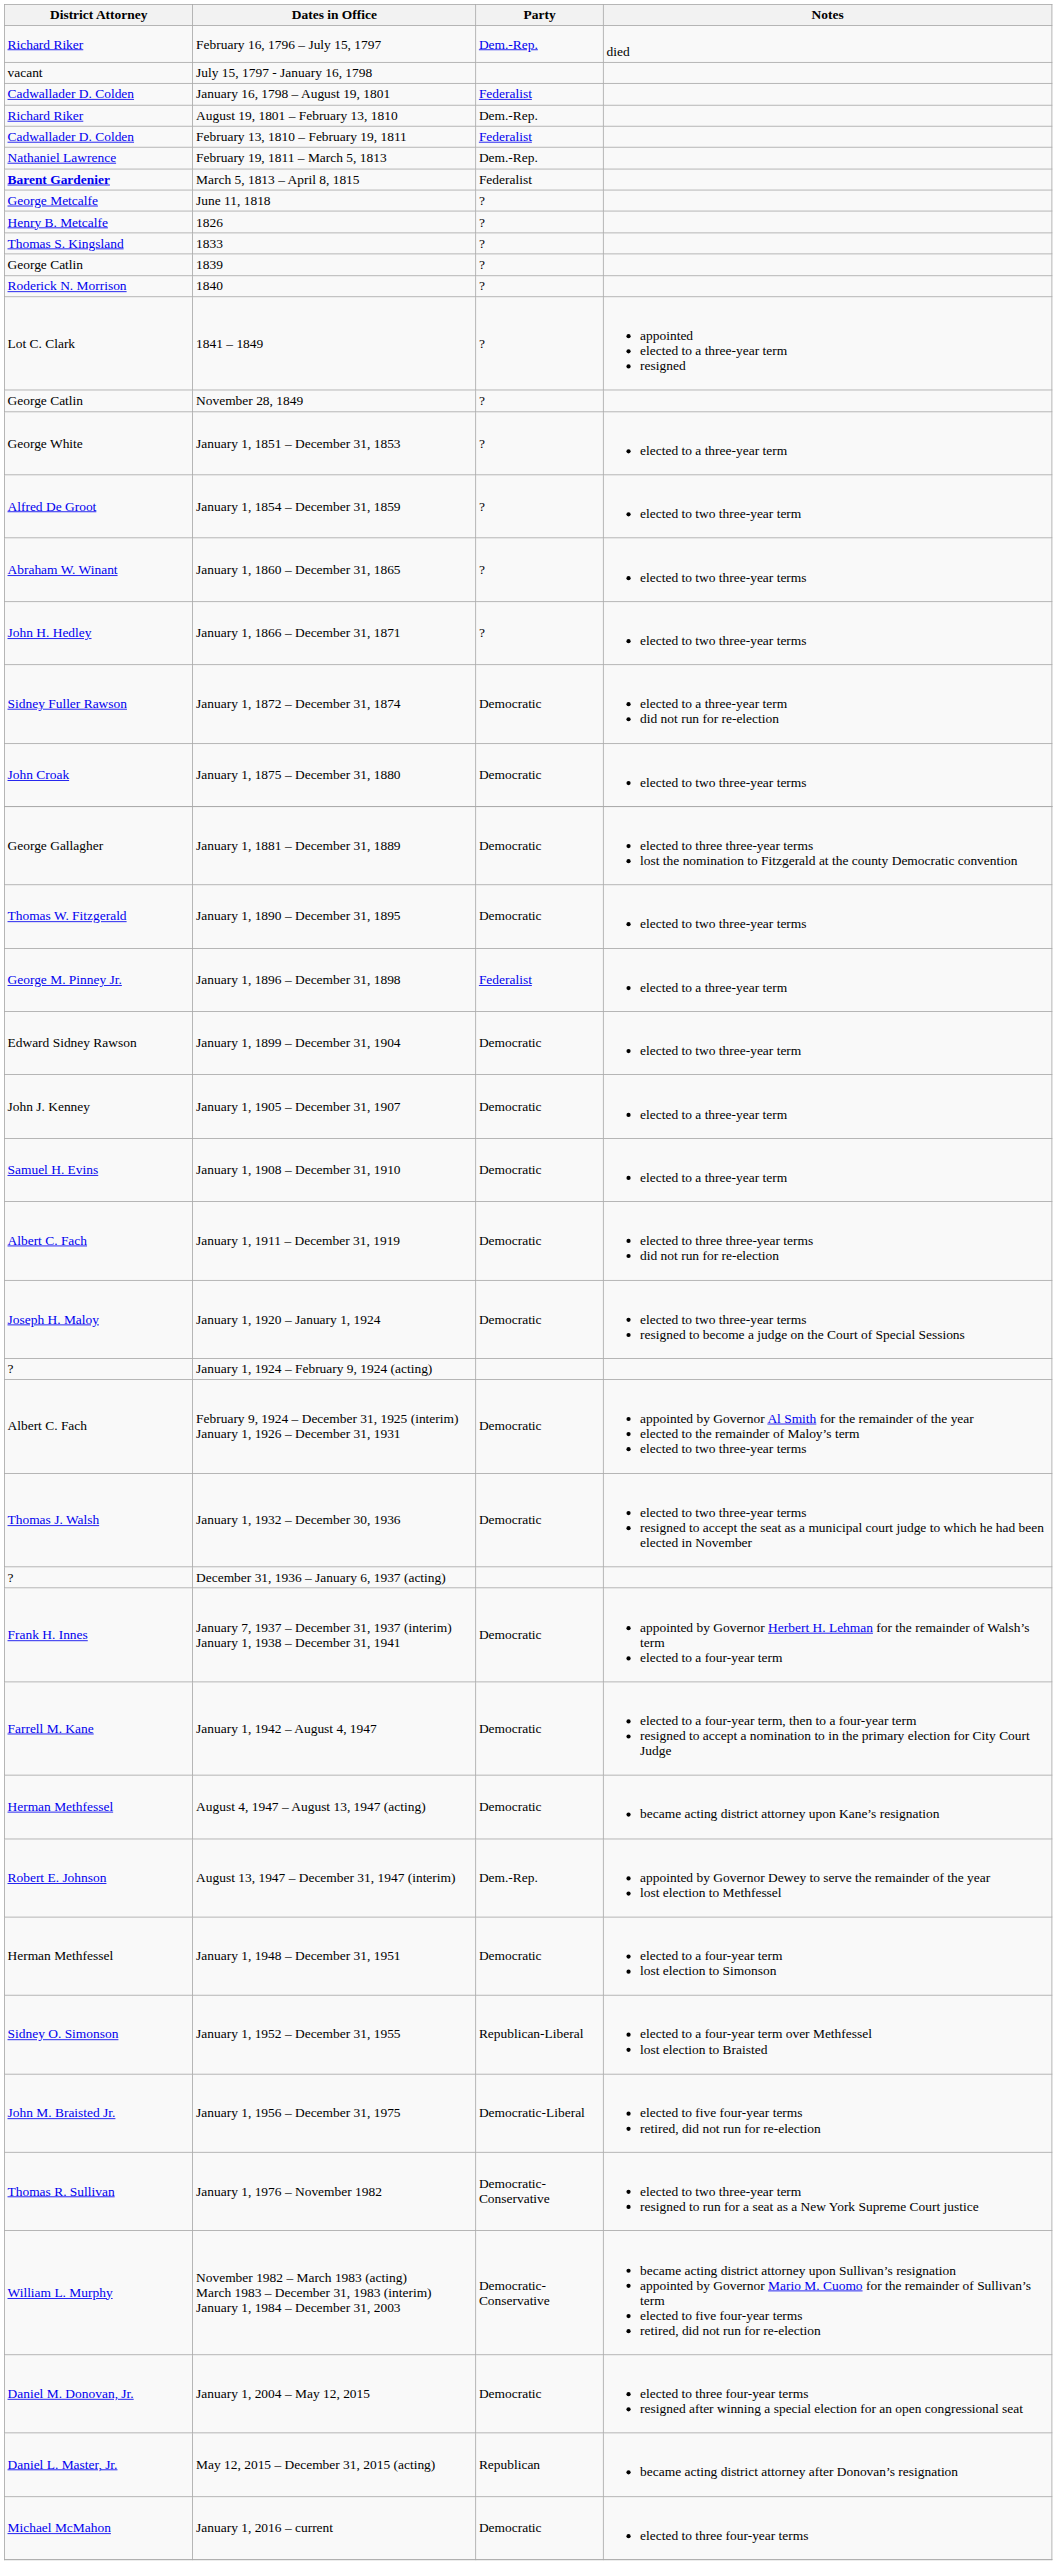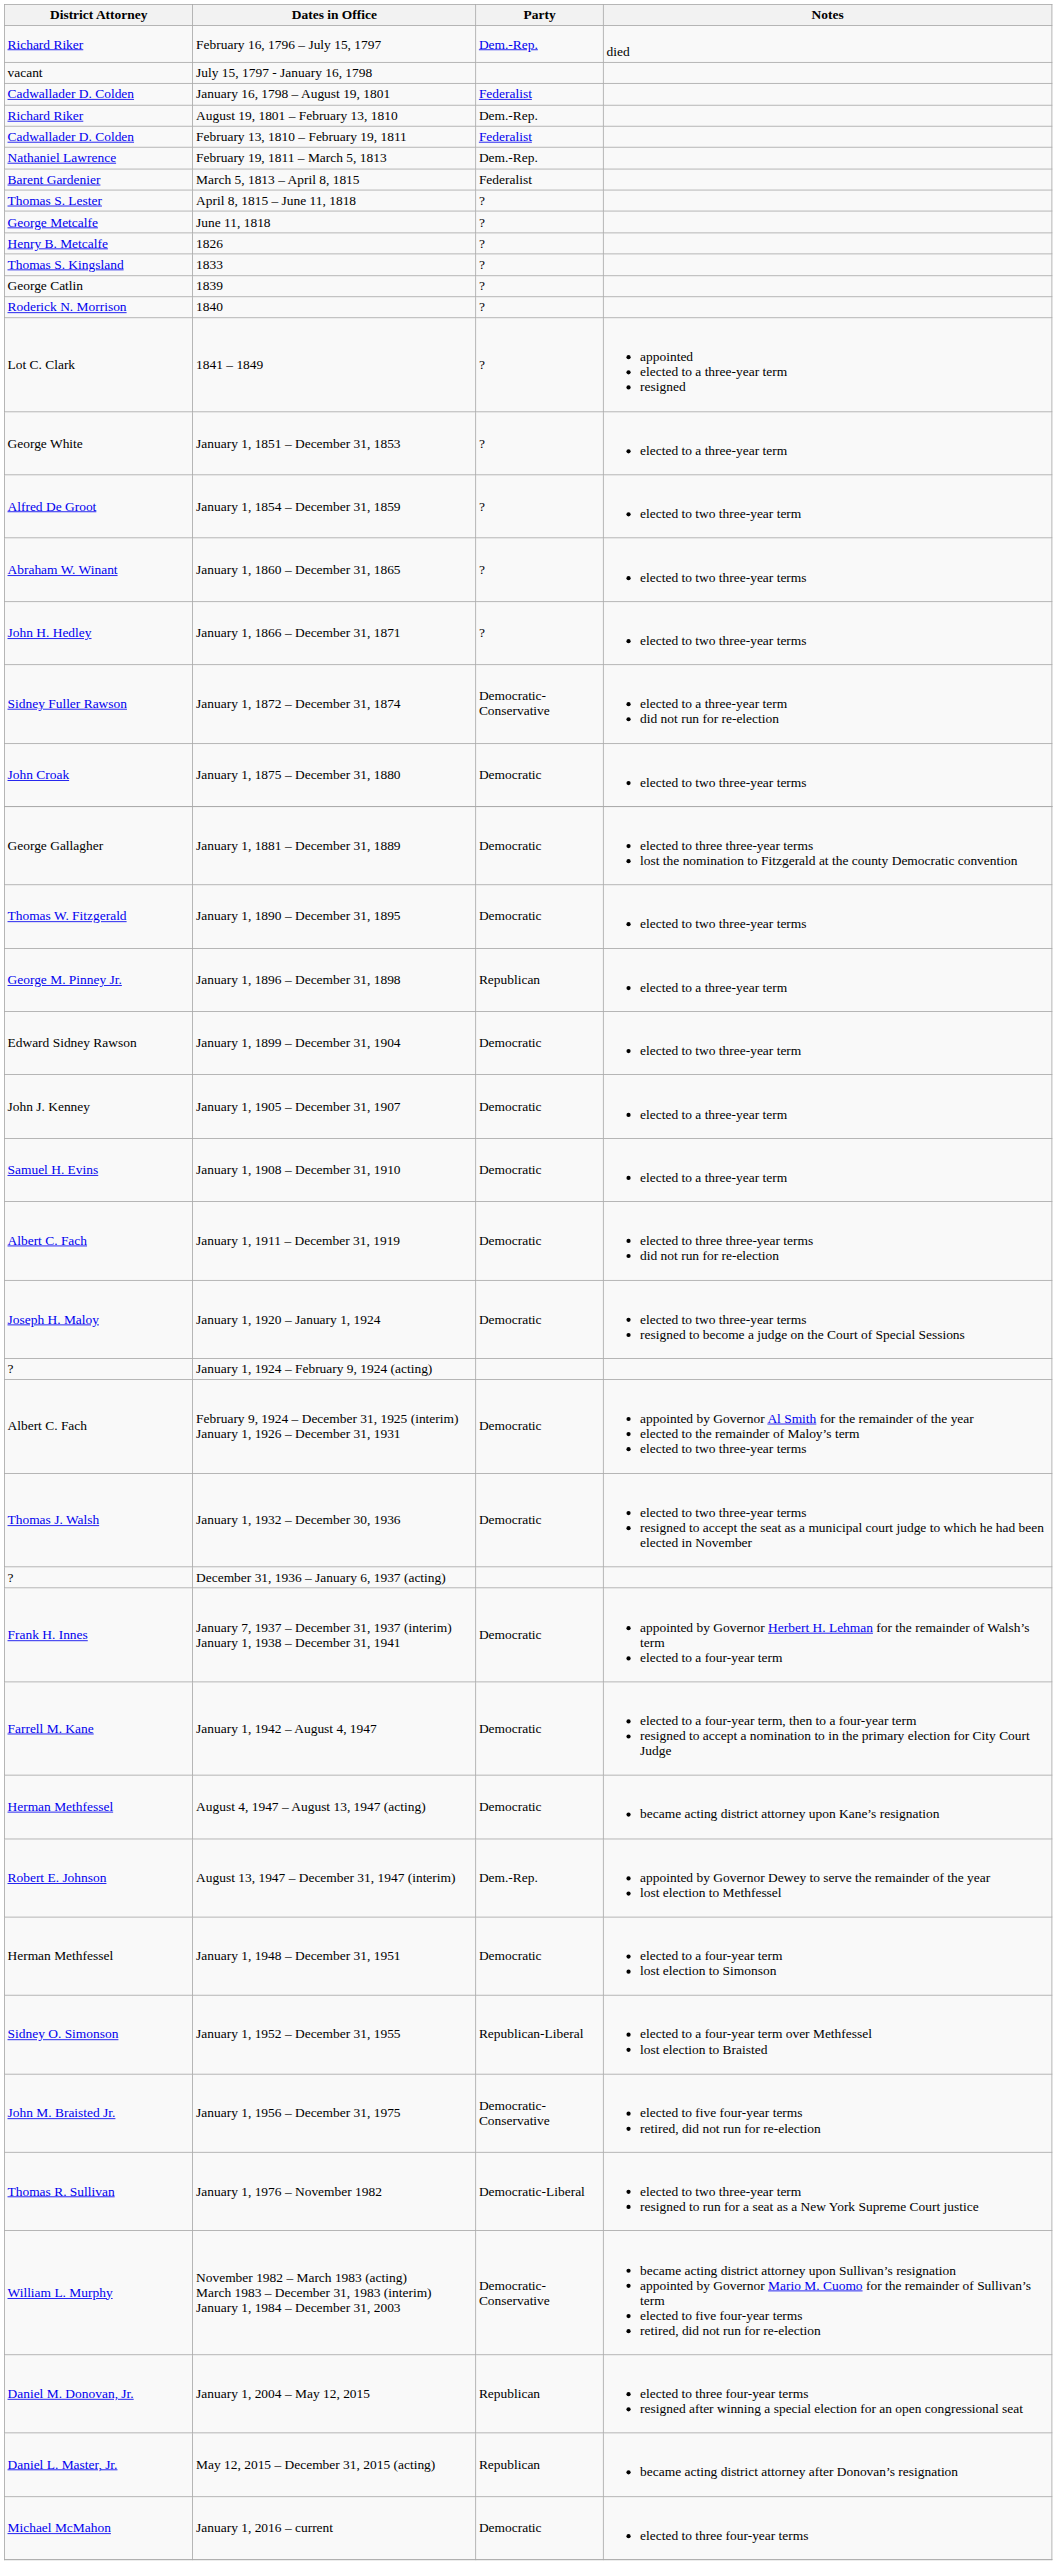March 5, 1813 – April 8, 1815 | District Attorney: bold -> normal
+ row: Thomas S. Lester | April 8, 1815 – June 11, 1818 | ?
- row: George Catlin | November 28, 1849 | ?
January 1, 1872 – December 31, 1874 | Party: Democratic -> Democratic-Conservative
January 1, 1896 – December 31, 1898 | Party: Federalist -> Republican
January 1, 1956 – December 31, 1975 | Party: Democratic-Liberal -> Democratic-Conservative
January 1, 1976 – November 1982 | Party: Democratic-Conservative -> Democratic-Liberal
January 1, 2004 – May 12, 2015 | Party: Democratic -> Republican
